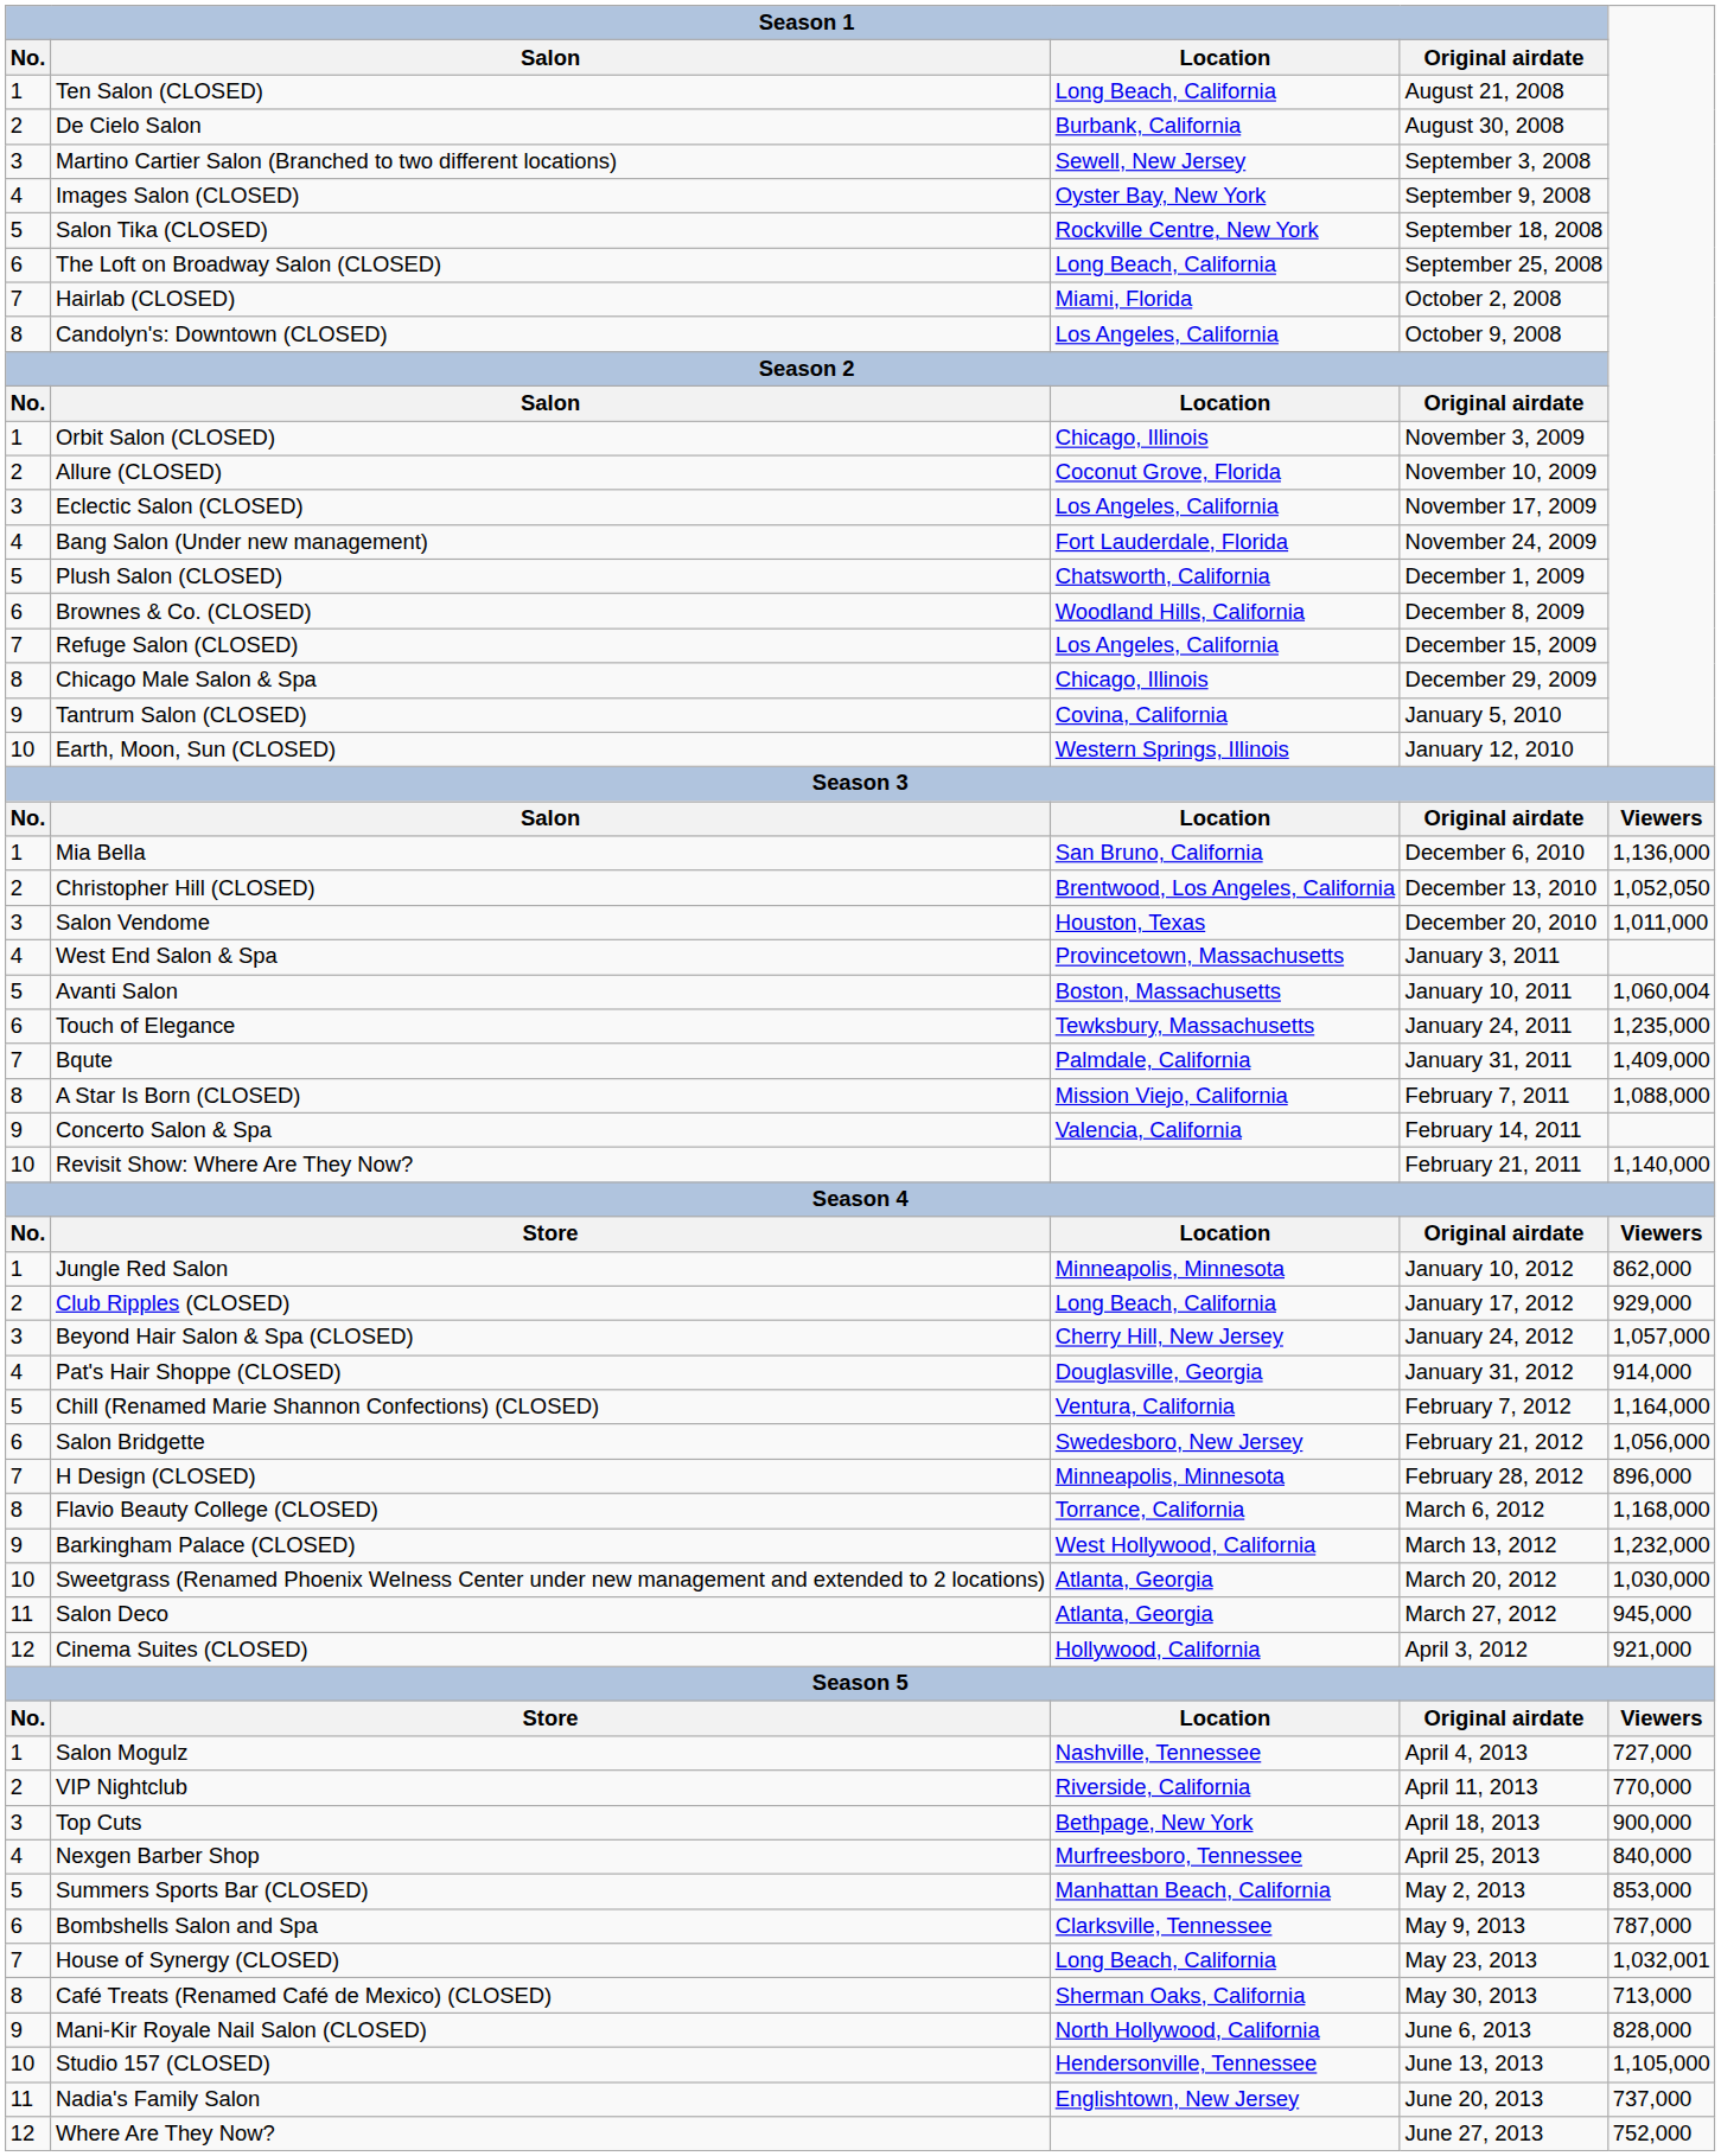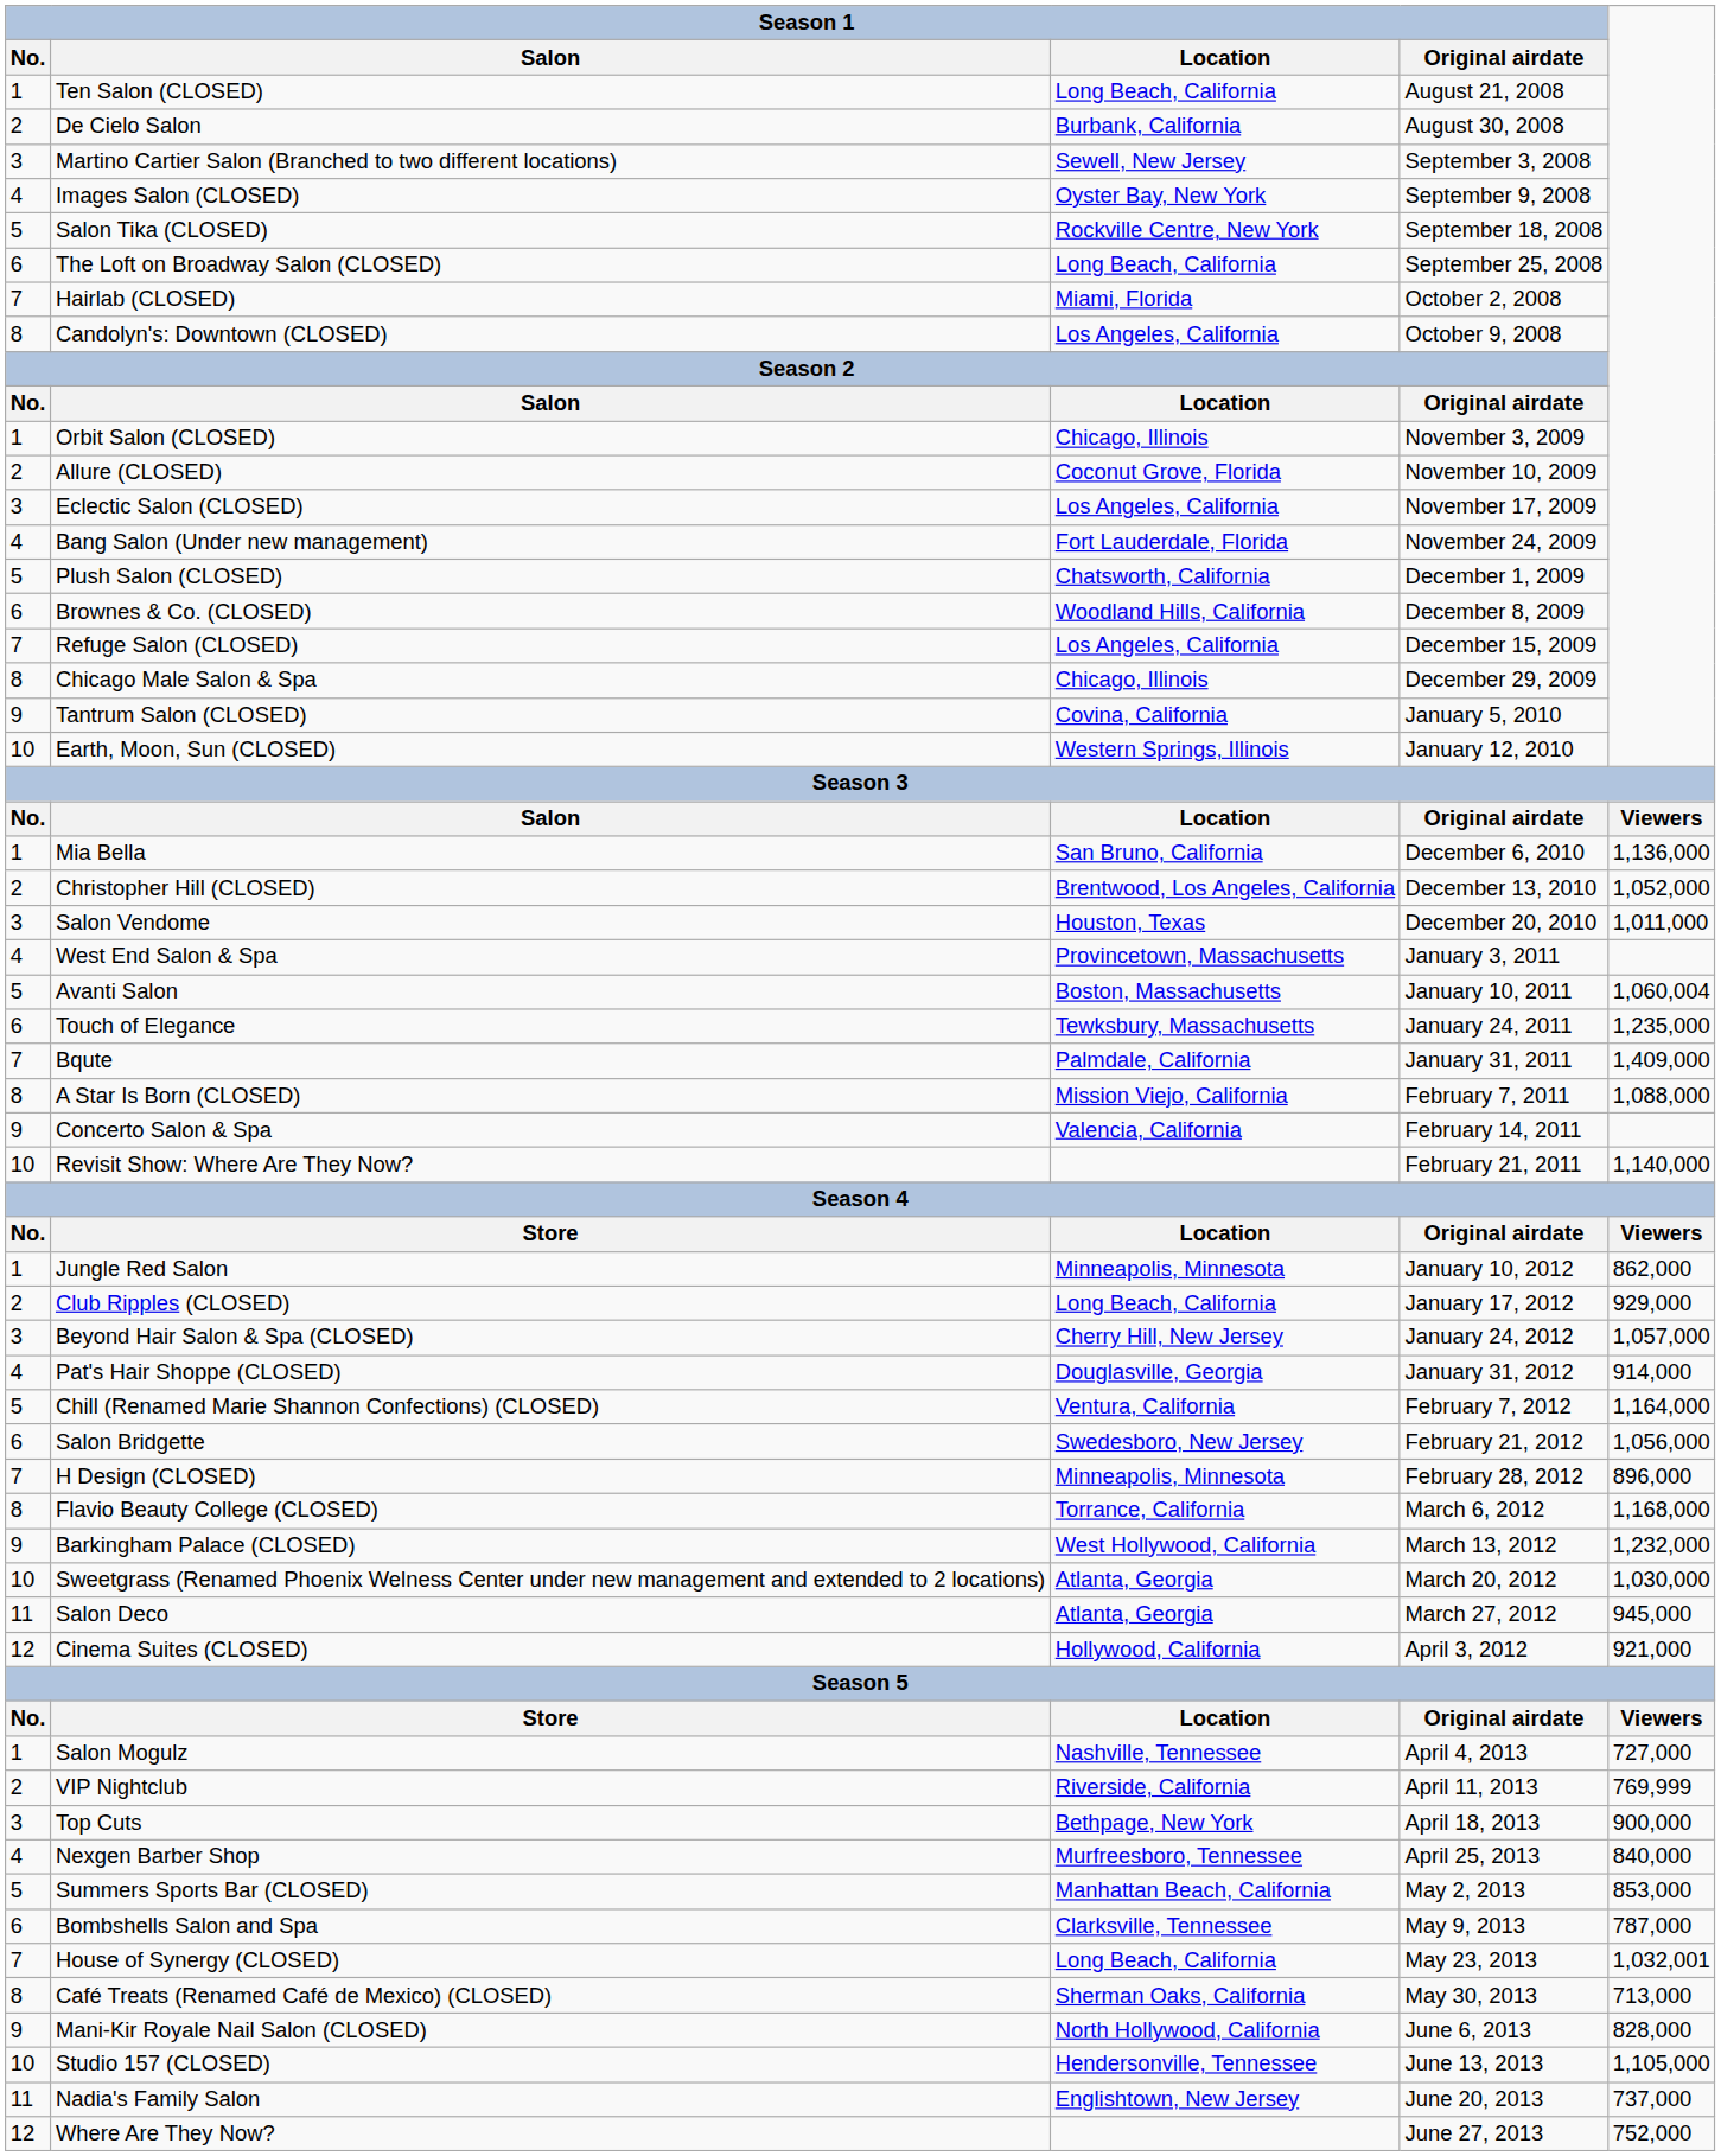Christopher Hill (CLOSED) | column 5: 1,052,050 -> 1,052,000
VIP Nightclub | column 5: 770,000 -> 769,999
